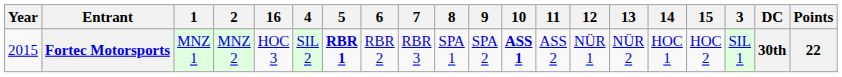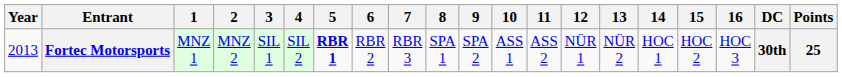columns swapped: 3 <-> 16
Fortec Motorsports | Year: 2015 -> 2013
Fortec Motorsports | 10: bold -> normal
Fortec Motorsports | Points: 22 -> 25
